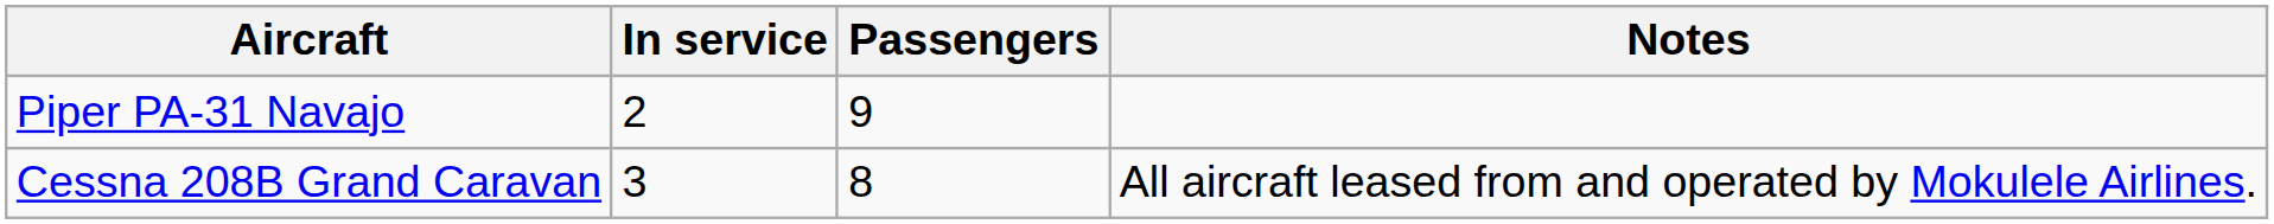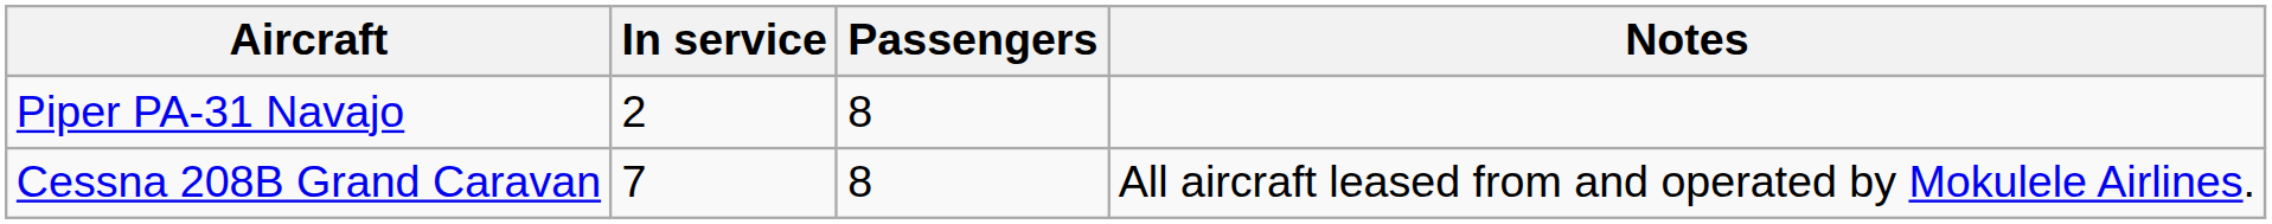Piper PA-31 Navajo | Passengers: 9 -> 8
Cessna 208B Grand Caravan | In service: 3 -> 7
